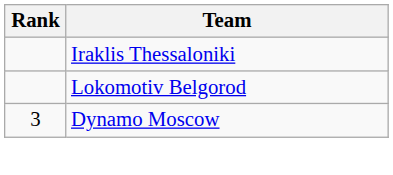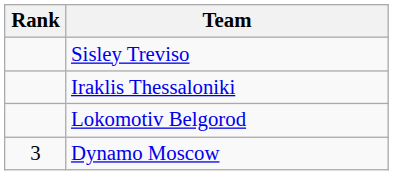+ row: Sisley Treviso
